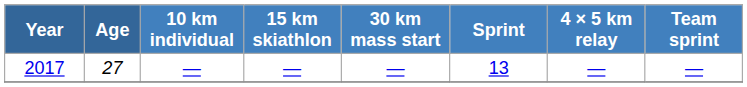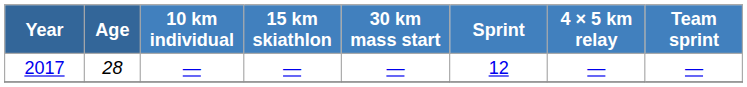2017 | Age: 27 -> 28
2017 | Sprint: 13 -> 12
